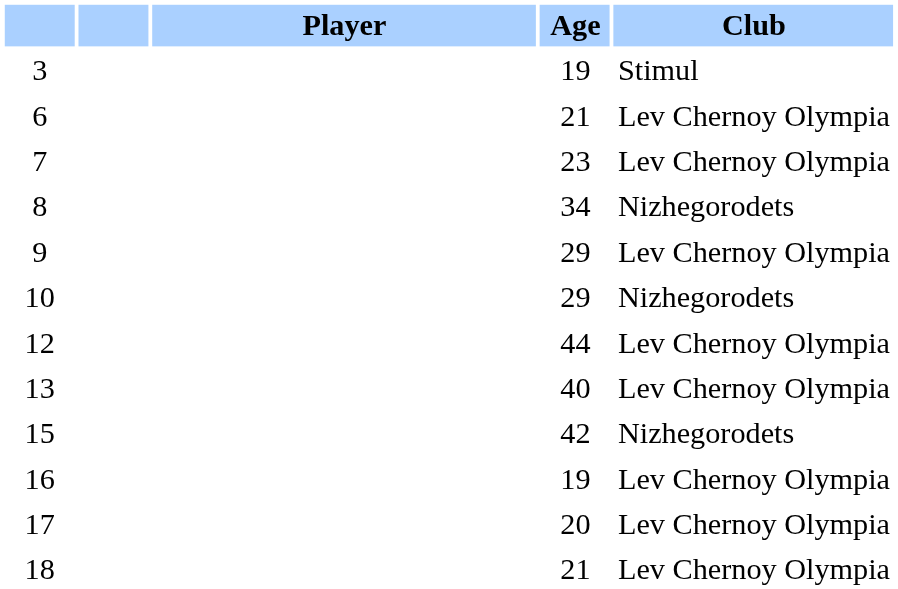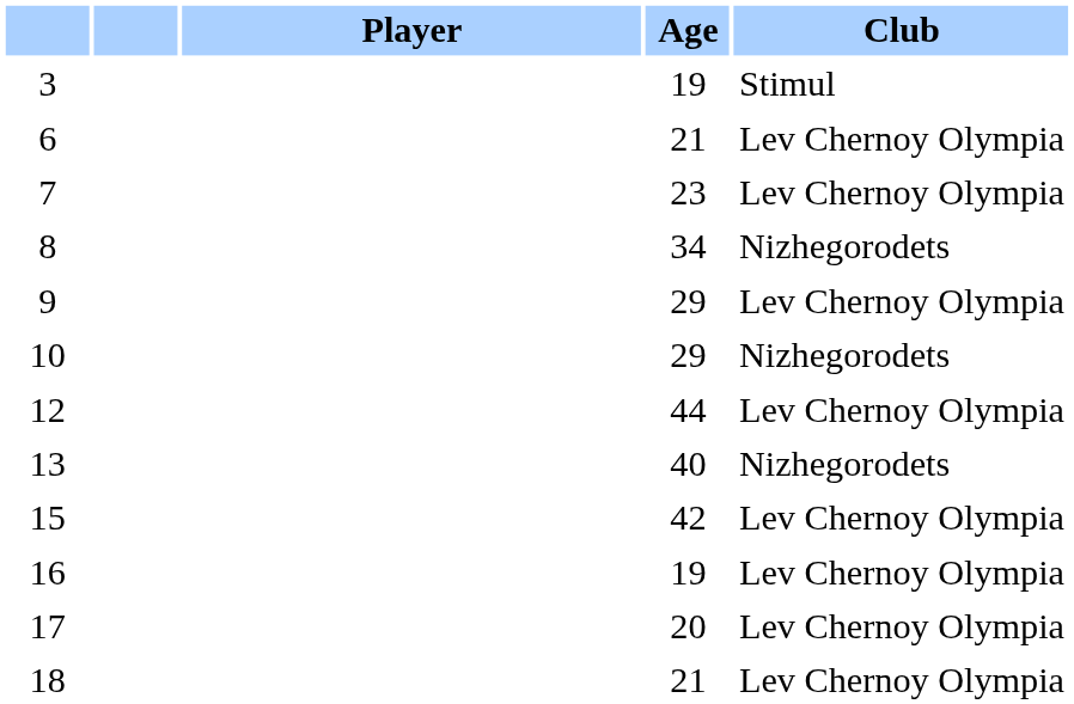13 | Club: Lev Chernoy Olympia -> Nizhegorodets
15 | Club: Nizhegorodets -> Lev Chernoy Olympia
